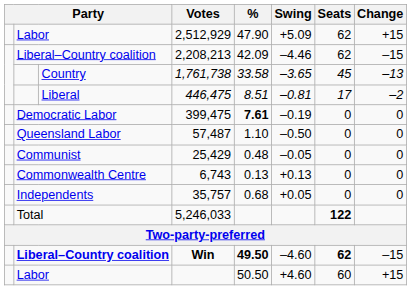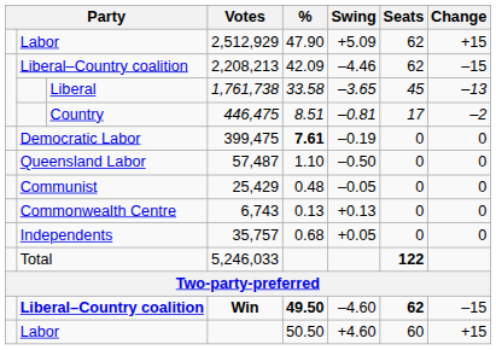1,761,738 | column 3: Country -> Liberal
446,475 | column 3: Liberal -> Country
